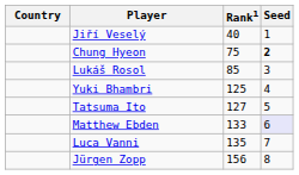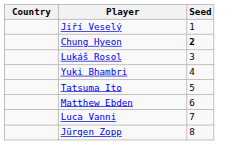- column: Rank1 | 40 | 75 | 85 | 125 | 127 | 133 | 135 | 156
Matthew Ebden | Seed: lavender background -> no background
